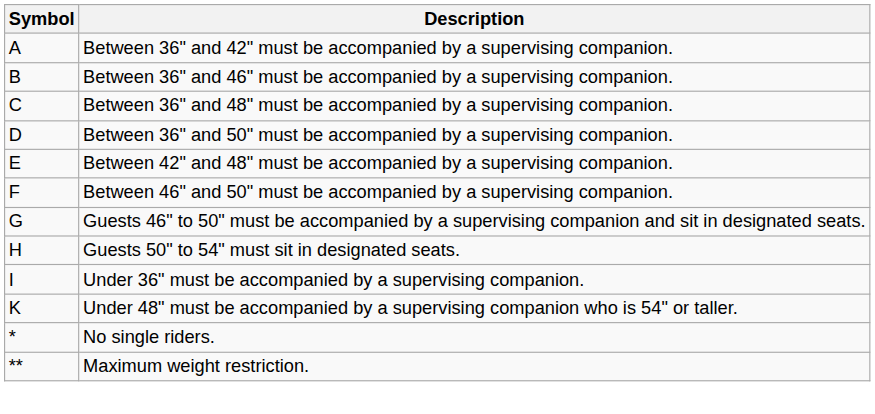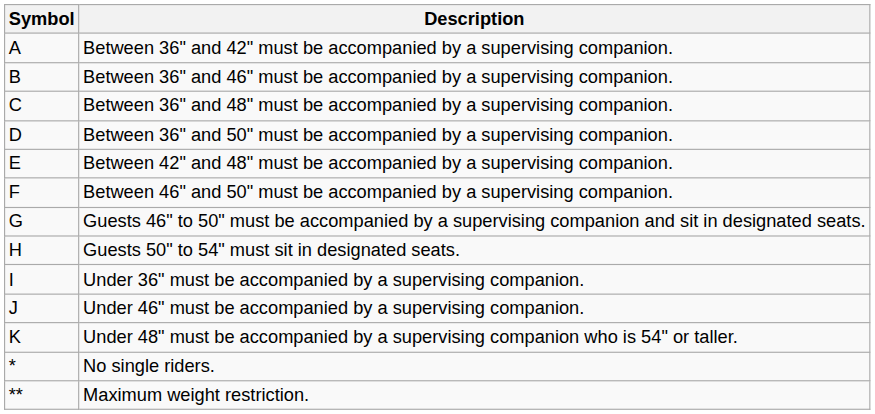+ row: J | Under 46" must be accompanied by a supervising companion.
